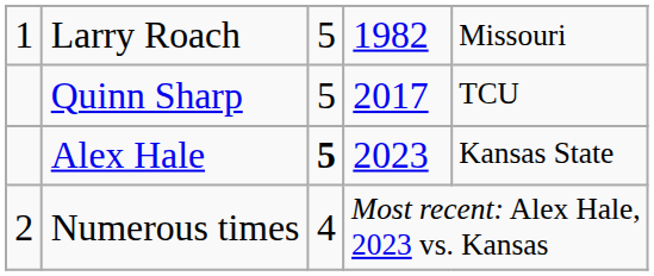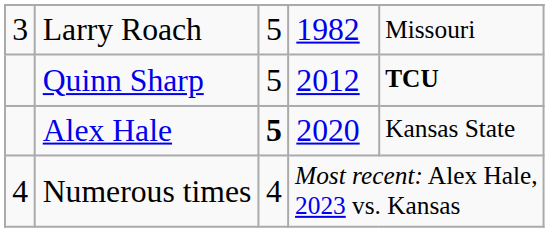Larry Roach | column 1: 1 -> 3
Quinn Sharp | column 4: 2017 -> 2012
Quinn Sharp | column 5: normal -> bold
Alex Hale | column 4: 2023 -> 2020
Numerous times | column 1: 2 -> 4
